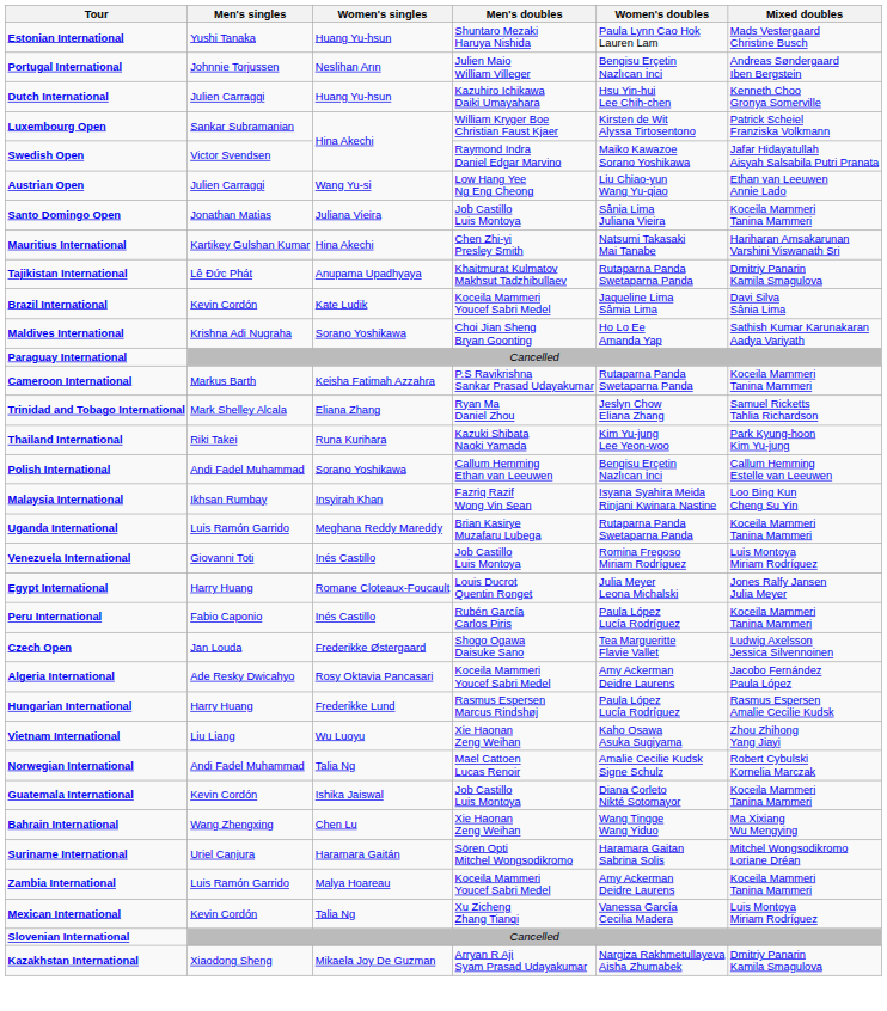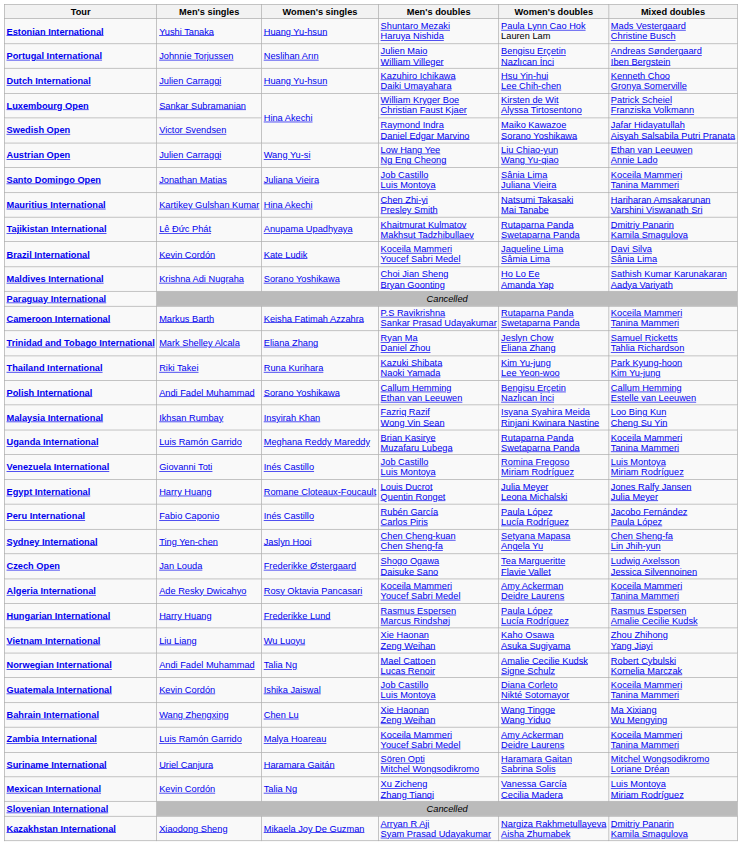Peru International | Mixed doubles: Koceila Mammeri Tanina Mammeri -> Jacobo Fernández Paula López
+ row: Sydney International | Ting Yen-chen | Jaslyn Hooi | Chen Cheng-kuan Chen Sheng-fa | Setyana Mapasa Angela Yu | Chen Sheng-fa Lin Jhih-yun
Algeria International | Mixed doubles: Jacobo Fernández Paula López -> Koceila Mammeri Tanina Mammeri
rows swapped: Zambia International <-> Suriname International
